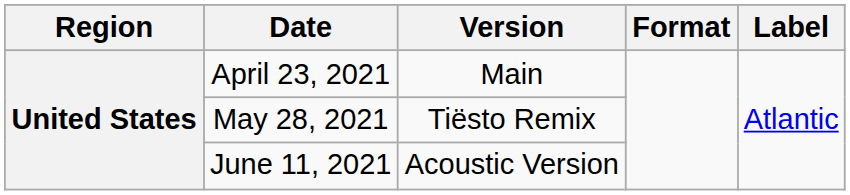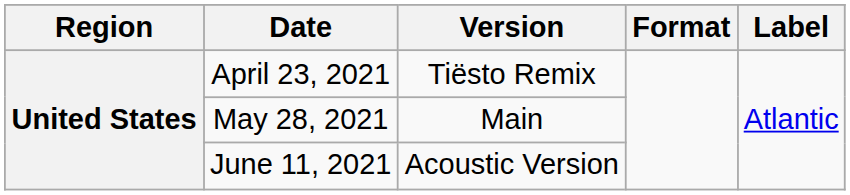April 23, 2021 | Version: Main -> Tiësto Remix
May 28, 2021 | Version: Tiësto Remix -> Main
